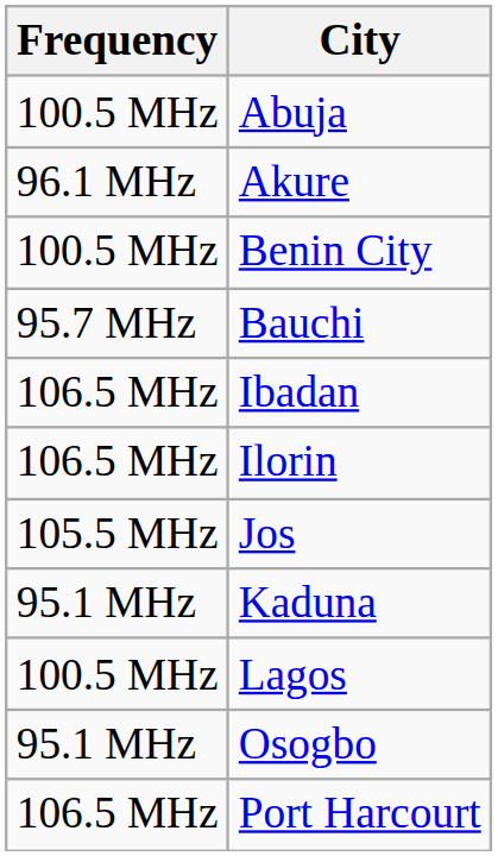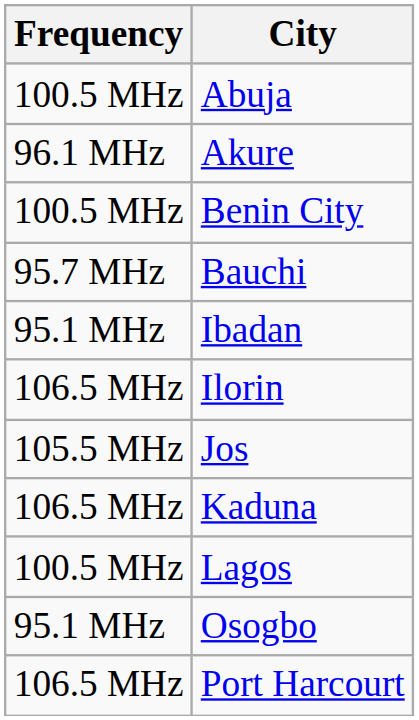Ibadan | Frequency: 106.5 MHz -> 95.1 MHz
Kaduna | Frequency: 95.1 MHz -> 106.5 MHz
